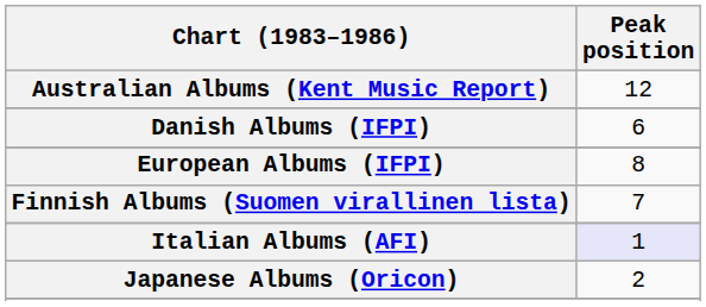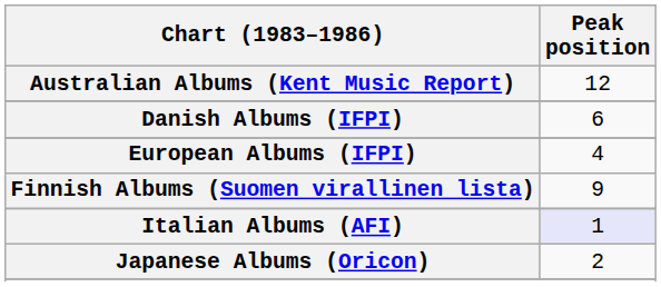European Albums (IFPI) | Peak position: 8 -> 4
Finnish Albums (Suomen virallinen lista) | Peak position: 7 -> 9
